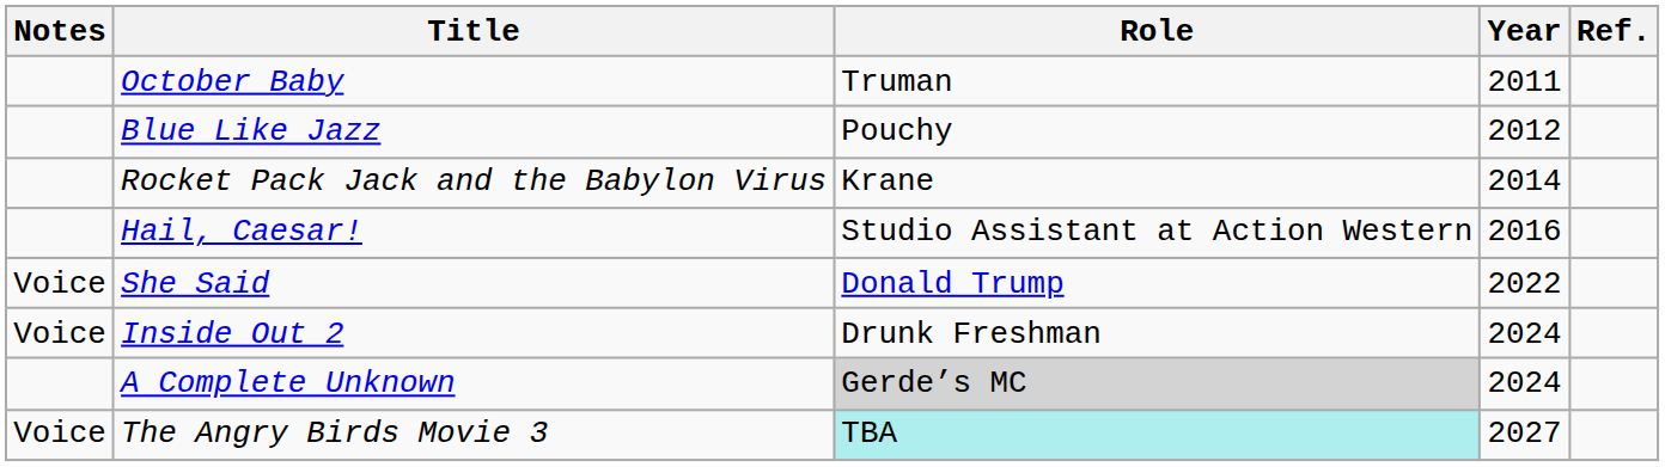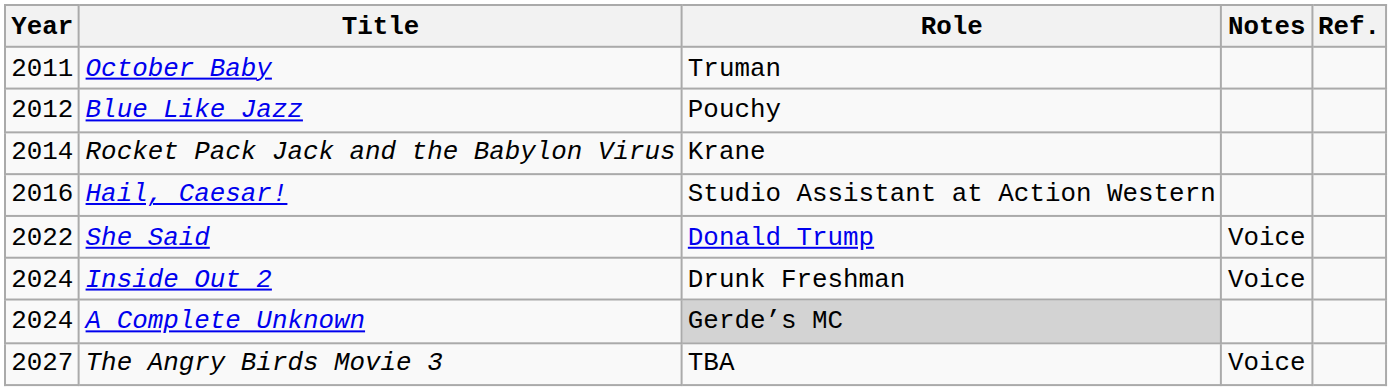columns swapped: Year <-> Notes
The Angry Birds Movie 3 | Role: paleturquoise background -> no background
